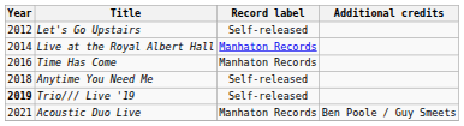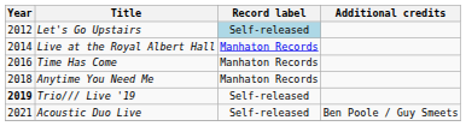Let's Go Upstairs | Record label: no background -> lightblue background
Anytime You Need Me | Record label: Self-released -> Manhaton Records
Acoustic Duo Live | Record label: Manhaton Records -> Self-released
